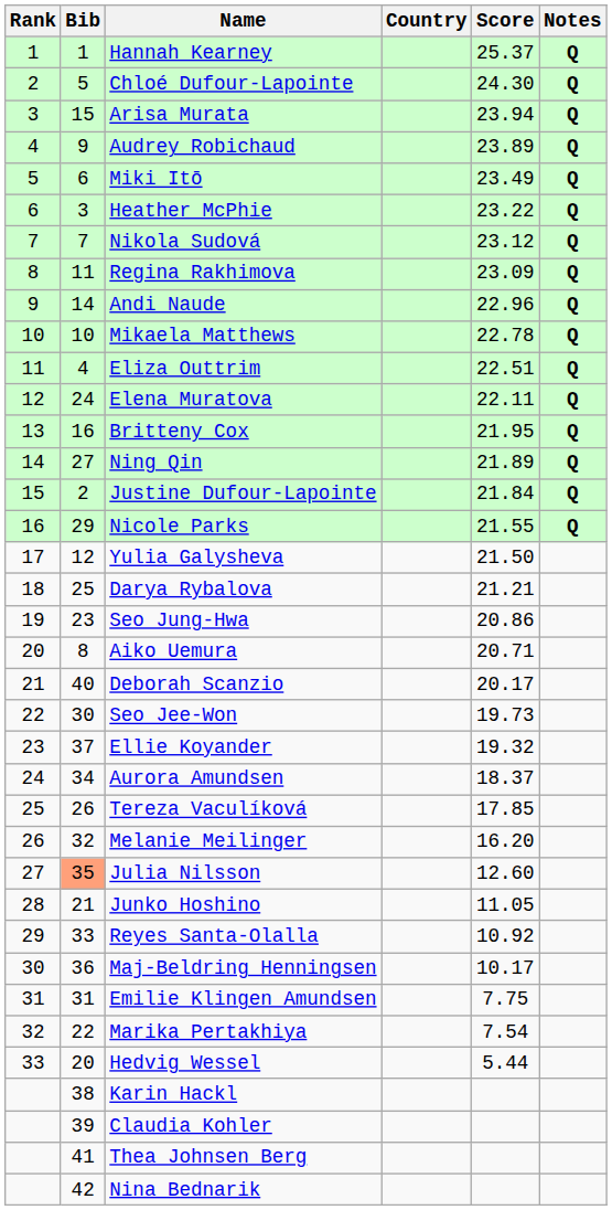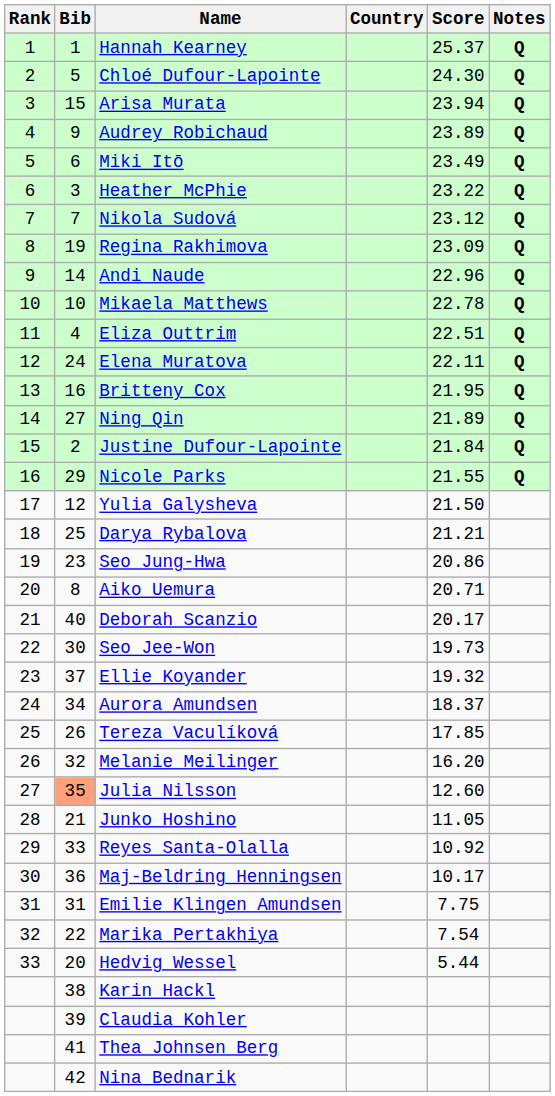Regina Rakhimova | Bib: 11 -> 19
